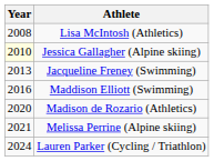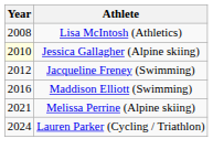Jacqueline Freney (Swimming) | Year: 2013 -> 2012
- row: 2020 | Madison de Rozario (Athletics)
